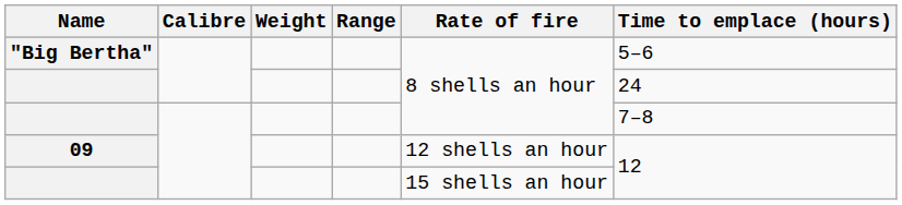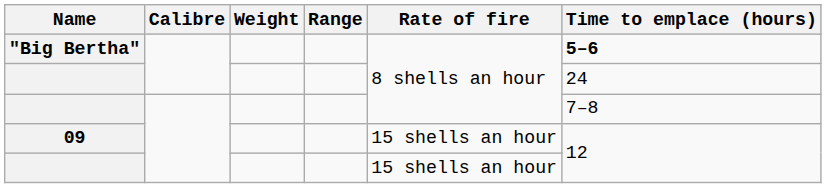"Big Bertha" | Time to emplace (hours): normal -> bold
09 | Rate of fire: 12 shells an hour -> 15 shells an hour
